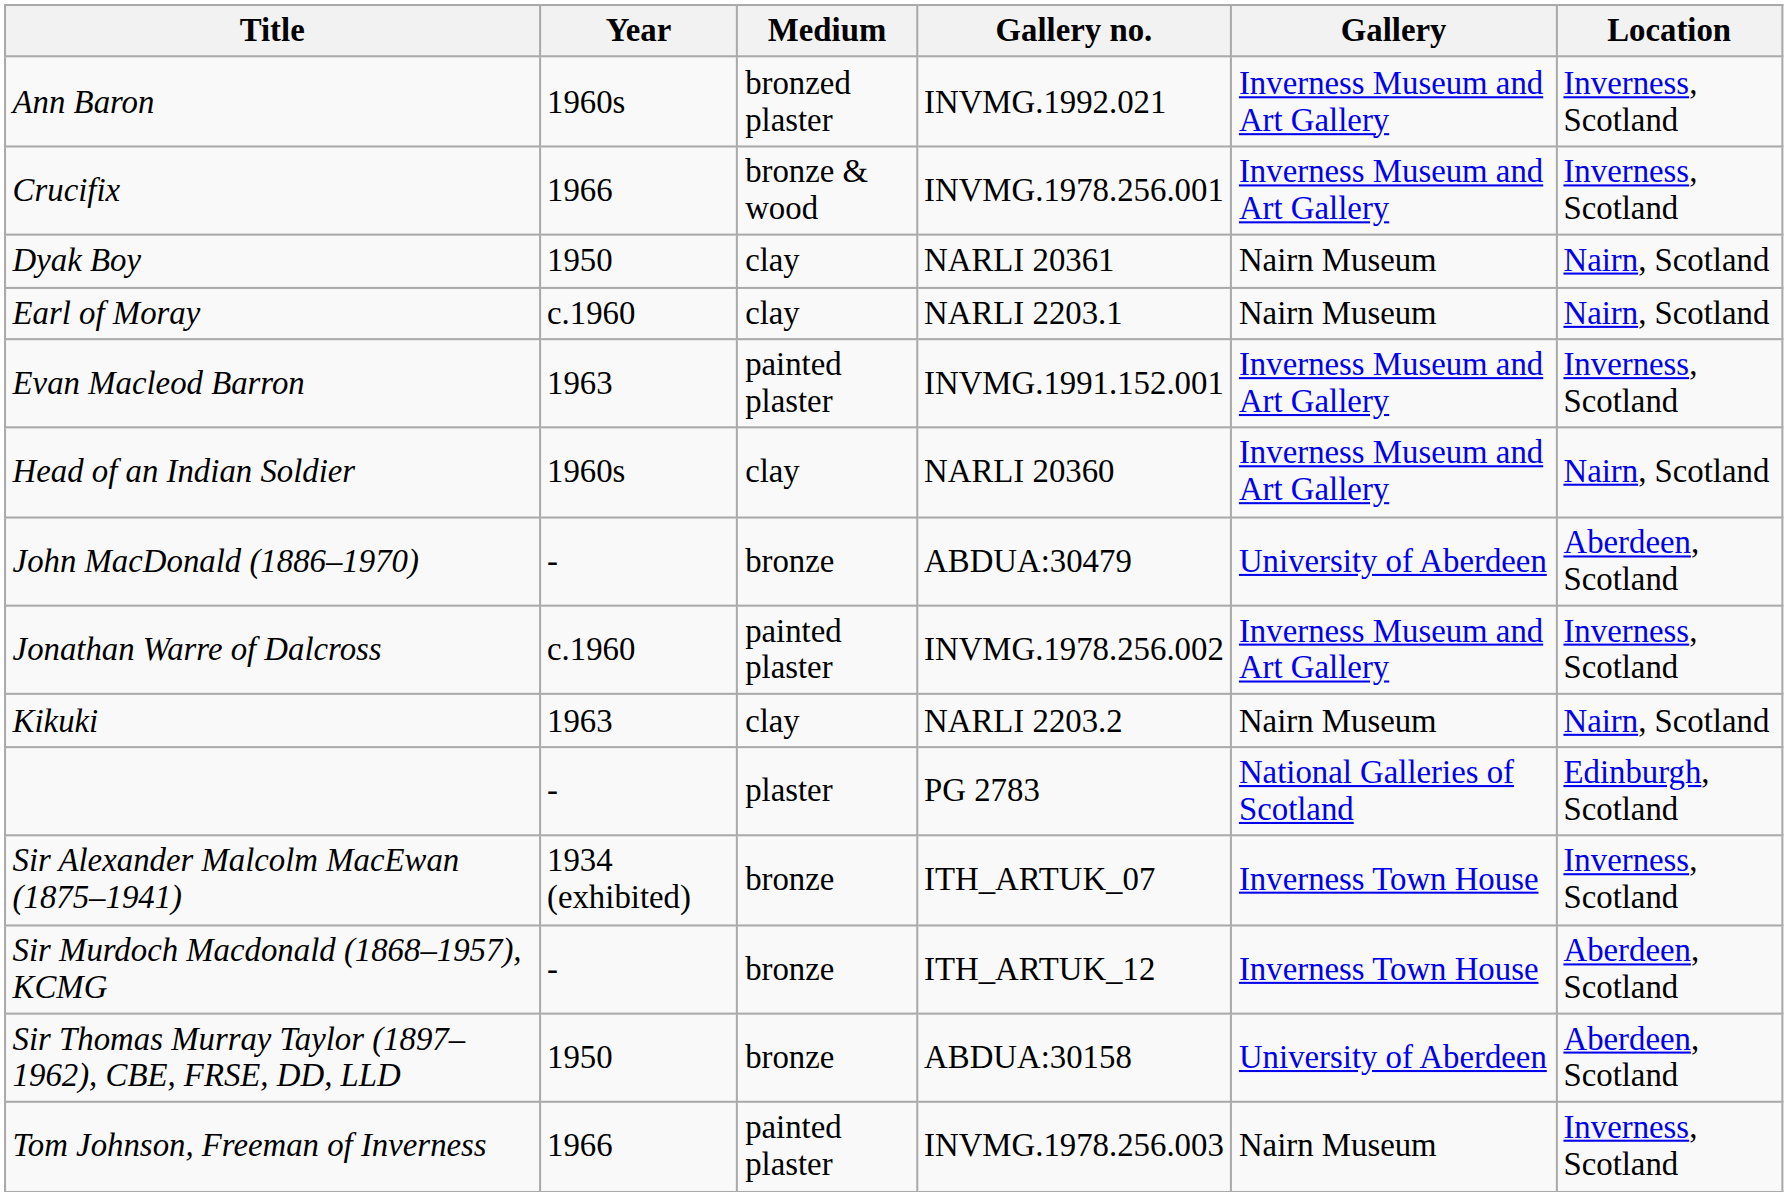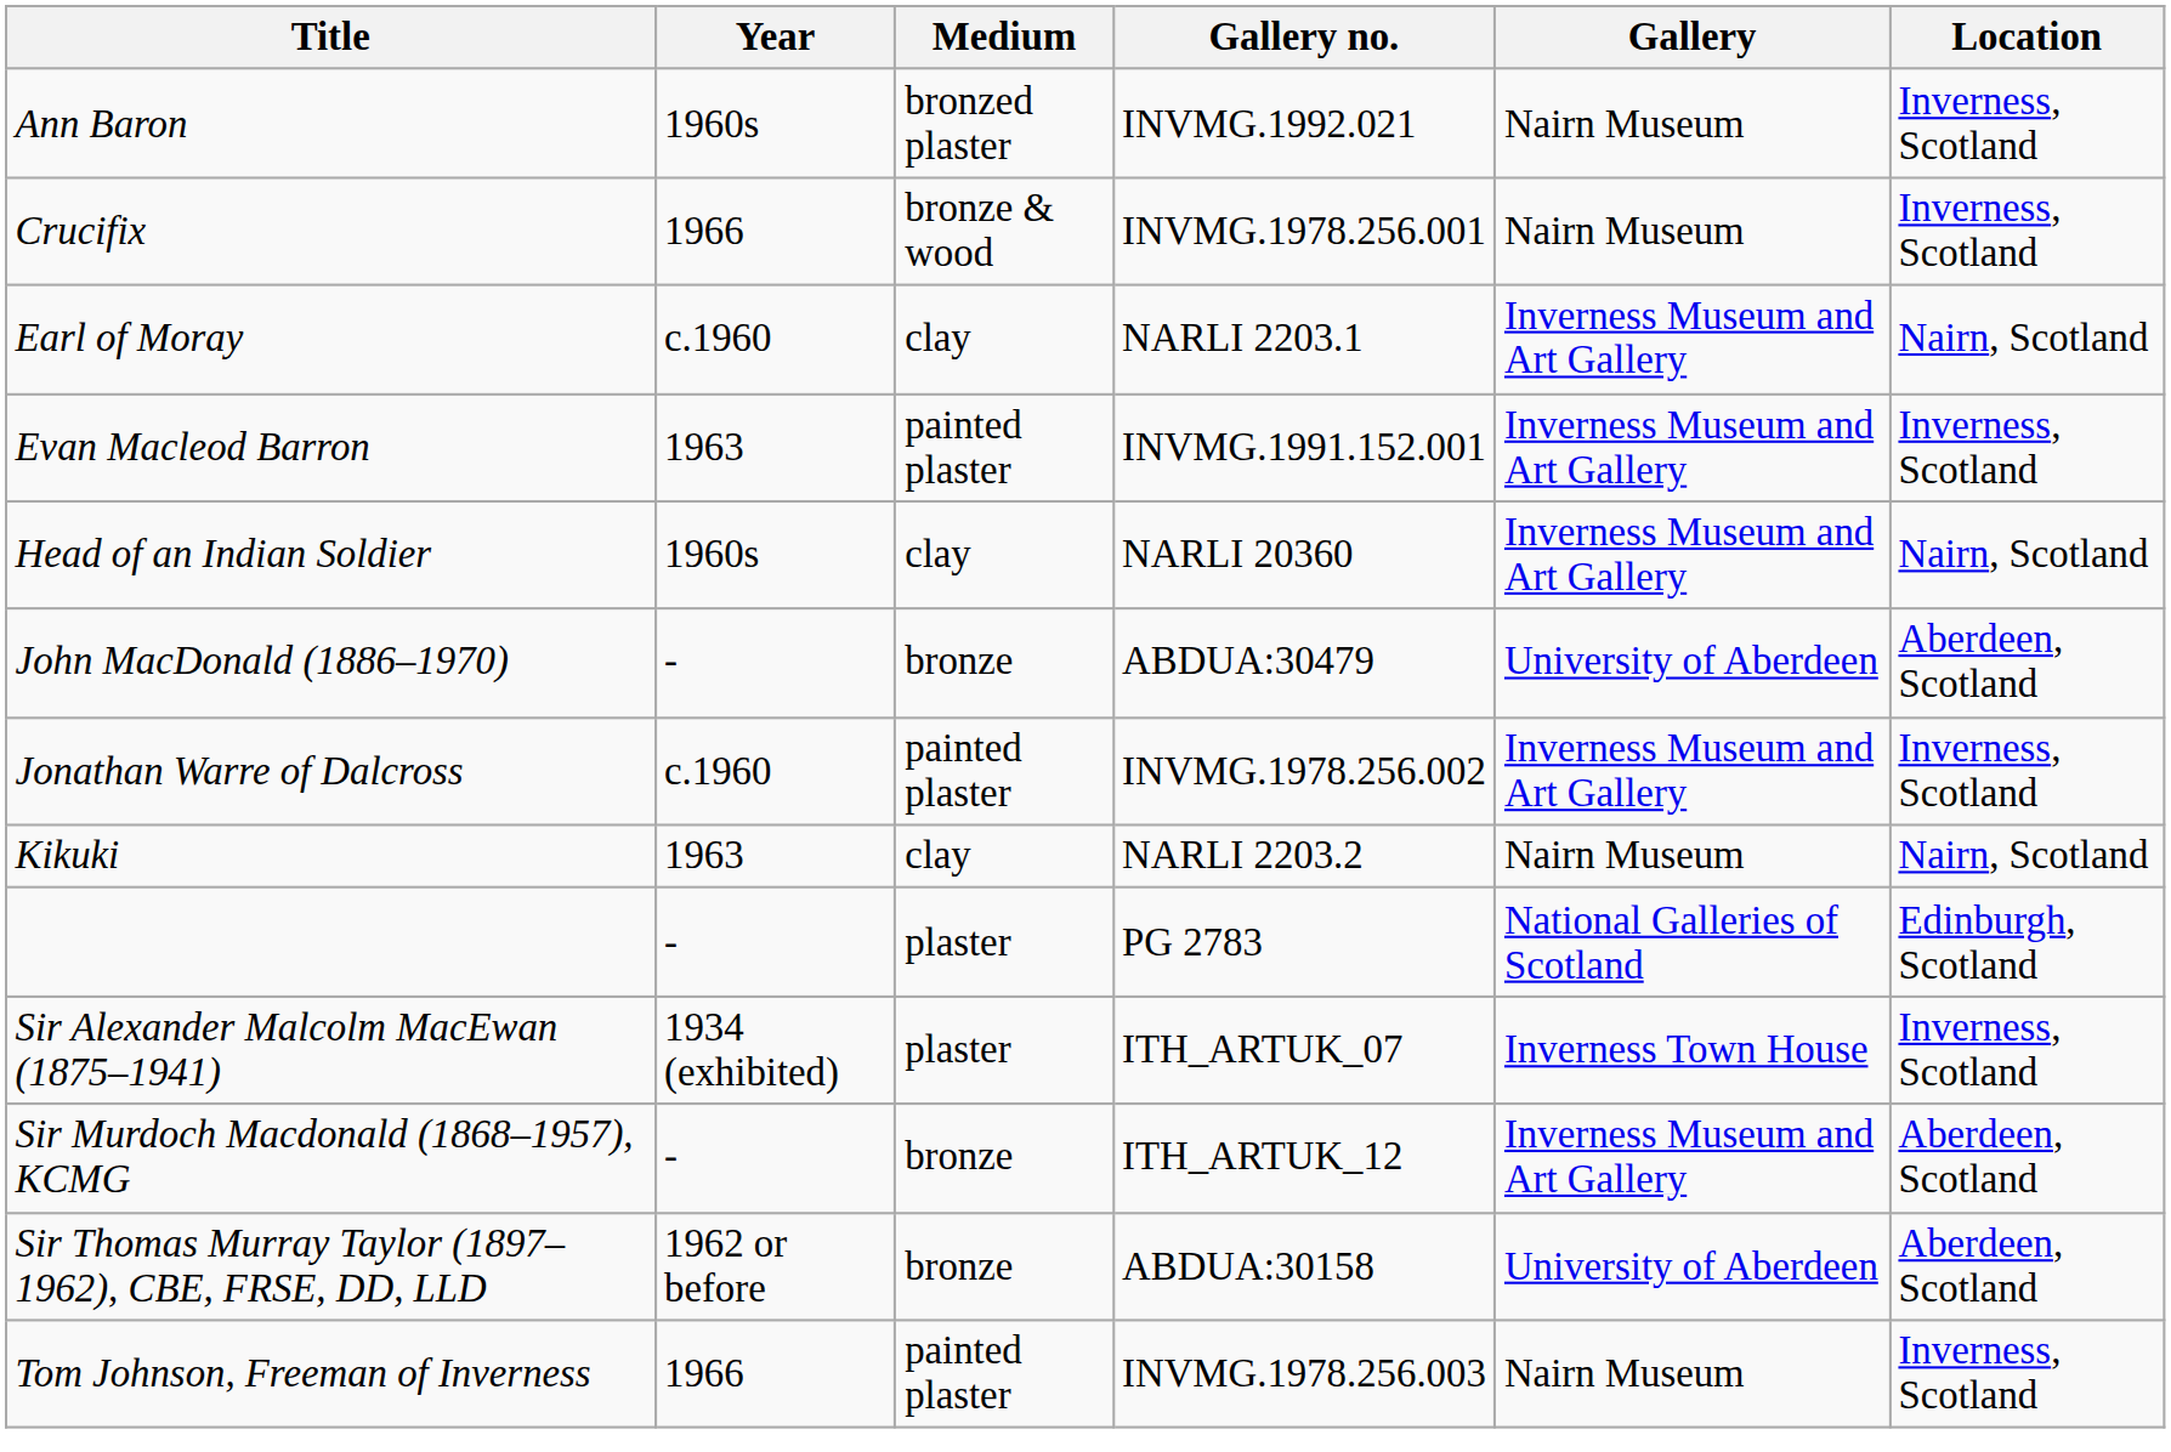Ann Baron | Gallery: Inverness Museum and Art Gallery -> Nairn Museum
Crucifix | Gallery: Inverness Museum and Art Gallery -> Nairn Museum
- row: Dyak Boy | 1950 | clay | NARLI 20361 | Nairn Museum | Nairn, Scotland
Earl of Moray | Gallery: Nairn Museum -> Inverness Museum and Art Gallery
Sir Alexander Malcolm MacEwan (1875–1941) | Medium: bronze -> plaster
Sir Murdoch Macdonald (1868–1957), KCMG | Gallery: Inverness Town House -> Inverness Museum and Art Gallery
Sir Thomas Murray Taylor (1897–1962), CBE, FRSE, DD, LLD | Year: 1950 -> 1962 or before
